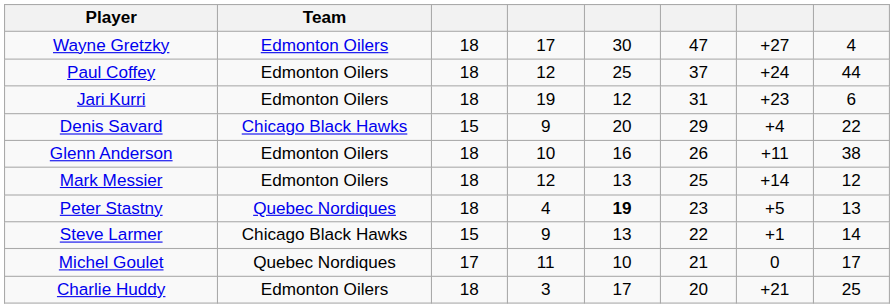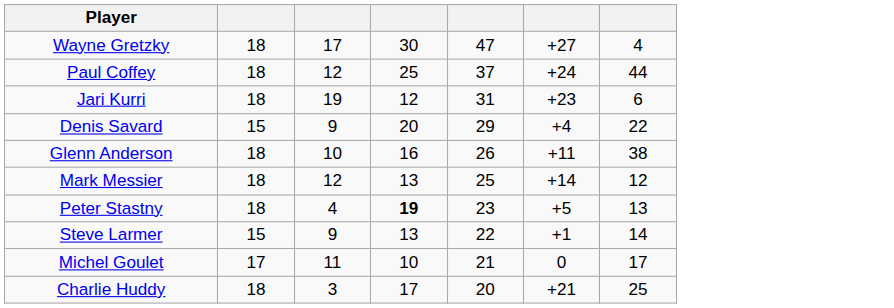- column: Team | Edmonton Oilers | Edmonton Oilers | Edmonton Oilers | Chicago Black Hawks | Edmonton Oilers | Edmonton Oilers | Quebec Nordiques | Chicago Black Hawks | Quebec Nordiques | Edmonton Oilers
